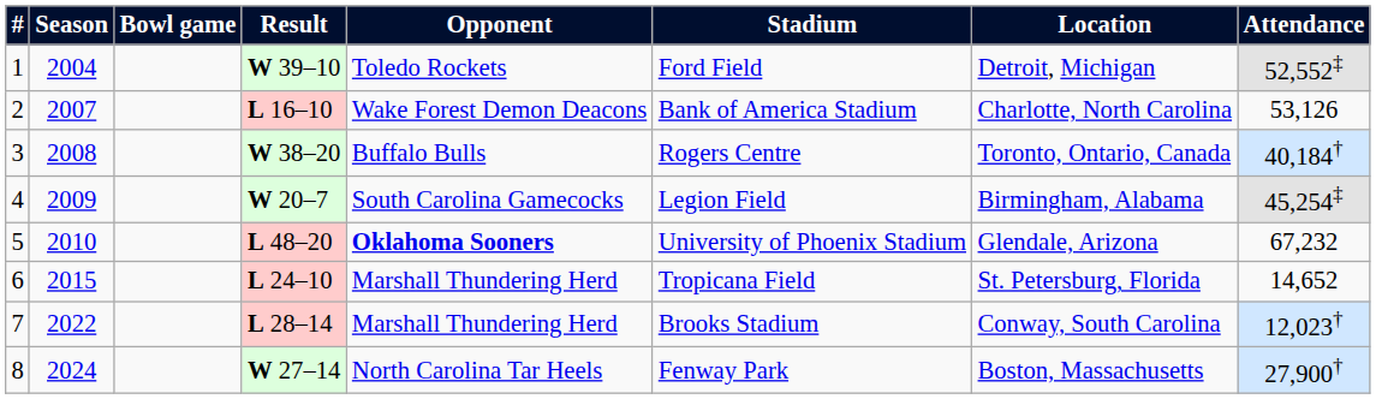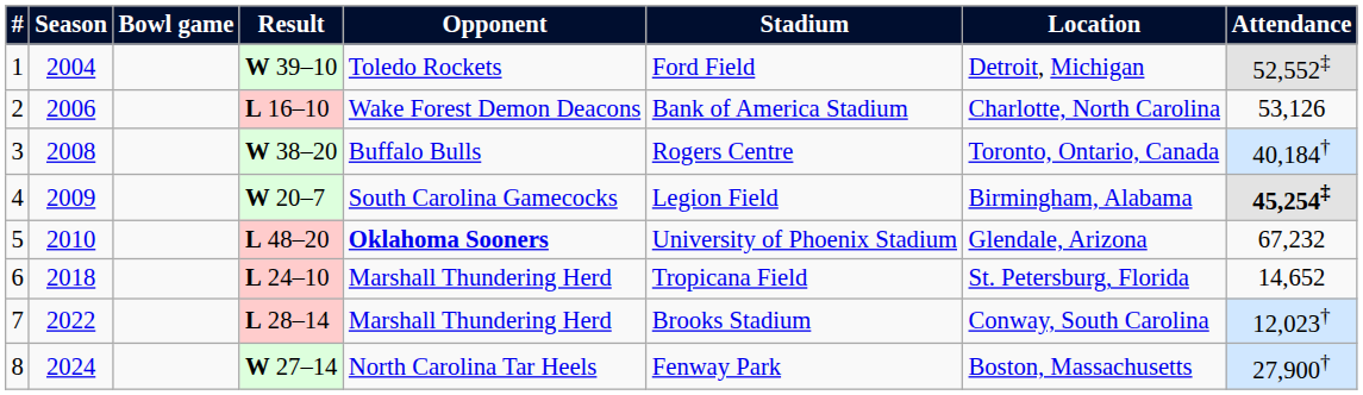2 | Season: 2007 -> 2006
4 | Attendance: normal -> bold
6 | Season: 2015 -> 2018
